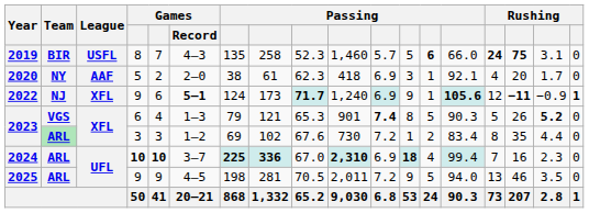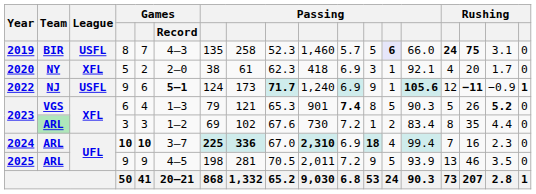2019 | column 13: no background -> lavender background
2020 | League: AAF -> XFL
2022 | League: XFL -> USFL
2025 | column 14: 94.0 -> 93.9
